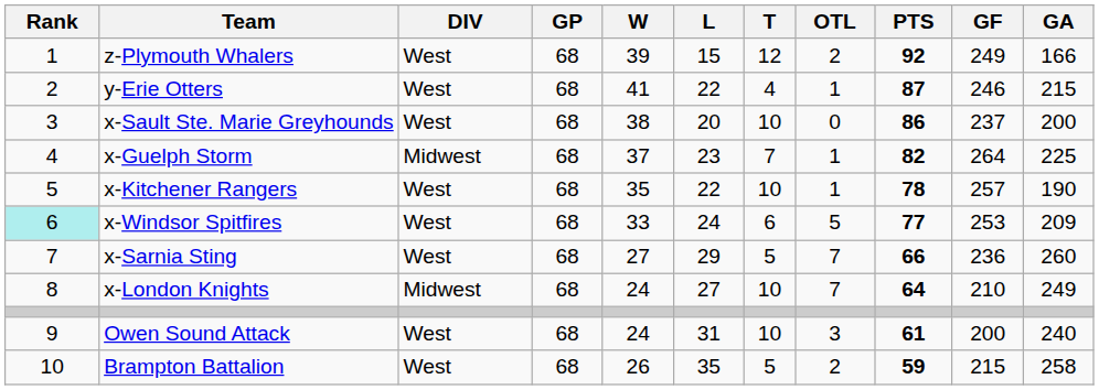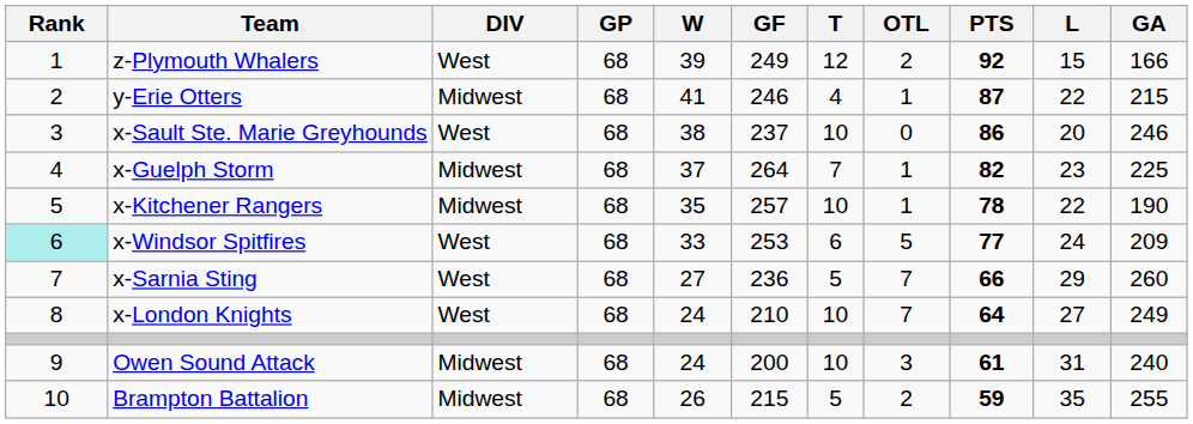columns swapped: L <-> GF
y-Erie Otters | DIV: West -> Midwest
x-Sault Ste. Marie Greyhounds | GA: 200 -> 246
x-Kitchener Rangers | DIV: West -> Midwest
x-London Knights | DIV: Midwest -> West
Owen Sound Attack | DIV: West -> Midwest
Brampton Battalion | DIV: West -> Midwest
Brampton Battalion | GA: 258 -> 255
